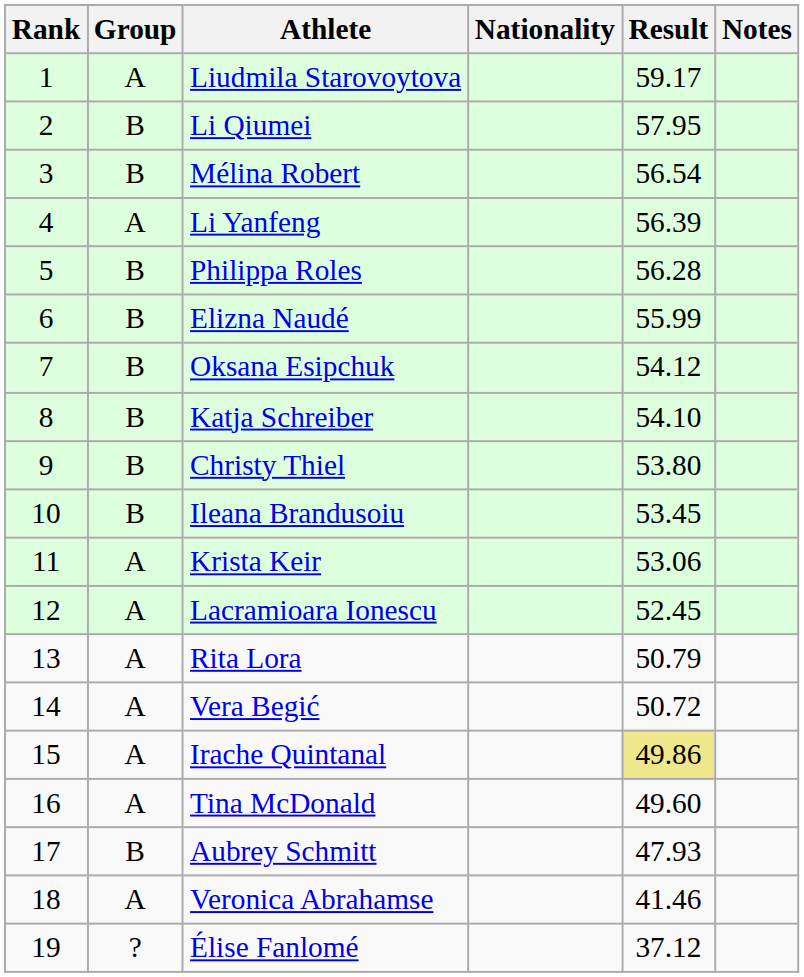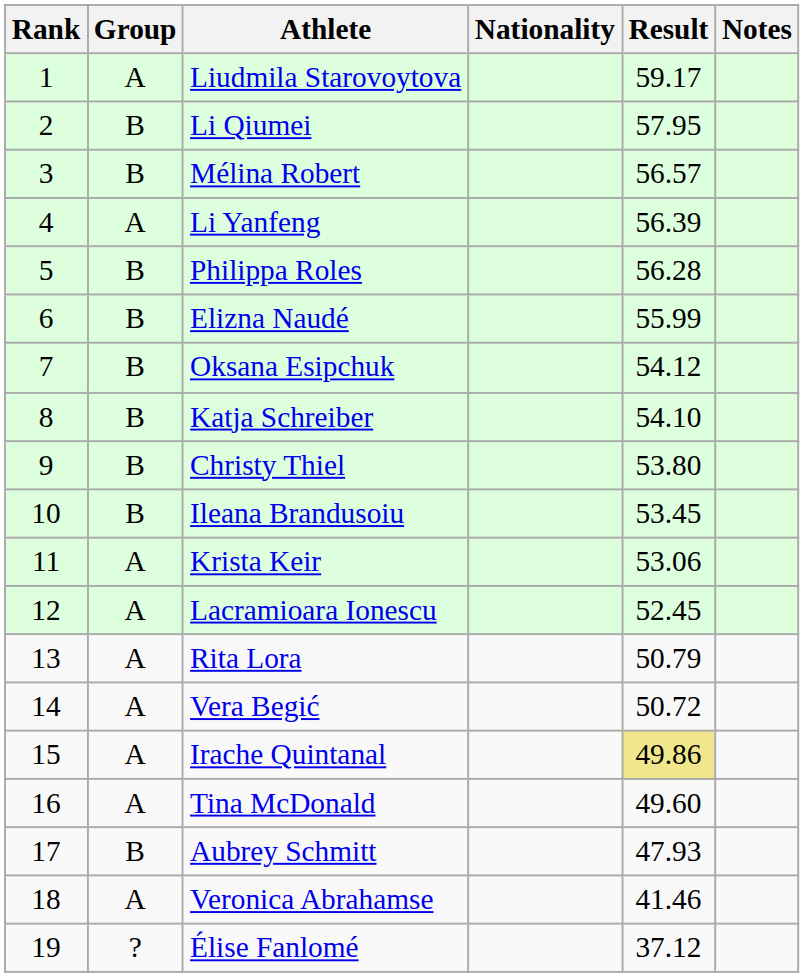Mélina Robert | Result: 56.54 -> 56.57
